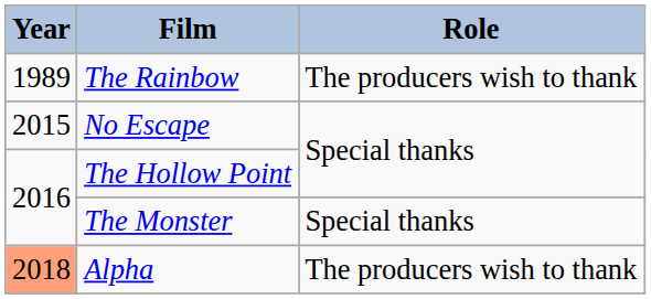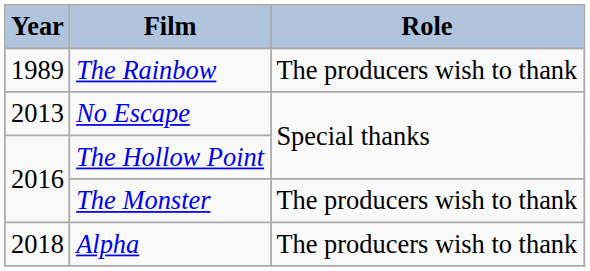No Escape | Year: 2015 -> 2013
The Monster | Role: Special thanks -> The producers wish to thank
Alpha | Year: lightsalmon background -> no background
